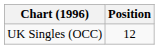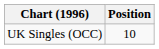UK Singles (OCC) | Position: 12 -> 10
